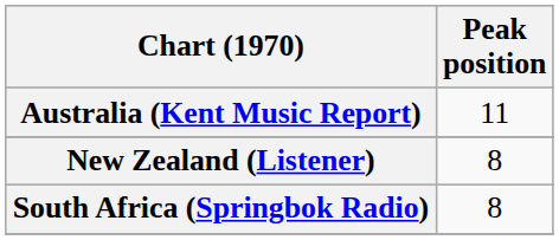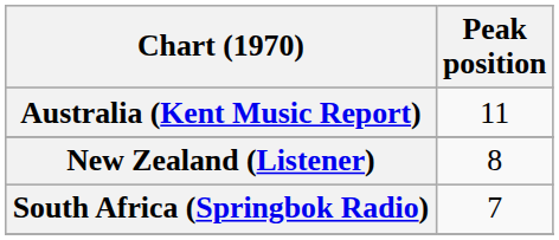South Africa (Springbok Radio) | Peak position: 8 -> 7
